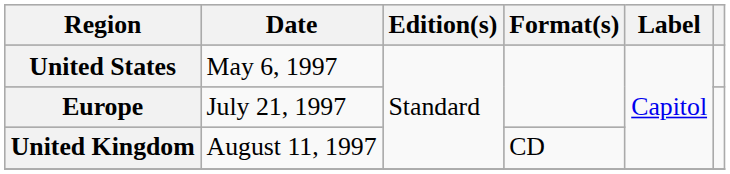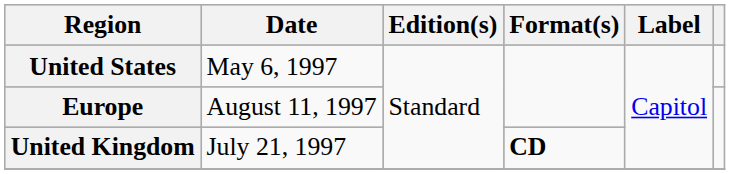Europe | Date: July 21, 1997 -> August 11, 1997
United Kingdom | Date: August 11, 1997 -> July 21, 1997
United Kingdom | Format(s): normal -> bold
